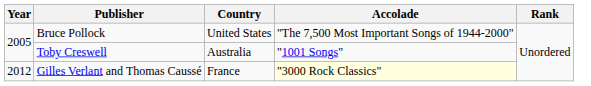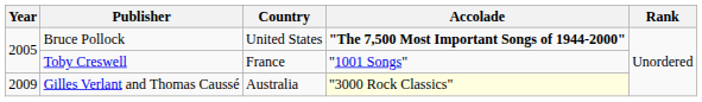Bruce Pollock | Accolade: normal -> bold
Toby Creswell | Country: Australia -> France
Gilles Verlant and Thomas Caussé | Year: 2012 -> 2009
Gilles Verlant and Thomas Caussé | Country: France -> Australia
